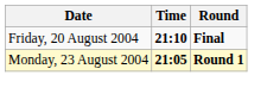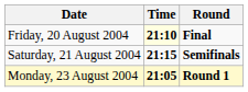Friday, 20 August 2004 | Time: no background -> lightyellow background
+ row: Saturday, 21 August 2004 | 21:15 | Semifinals
